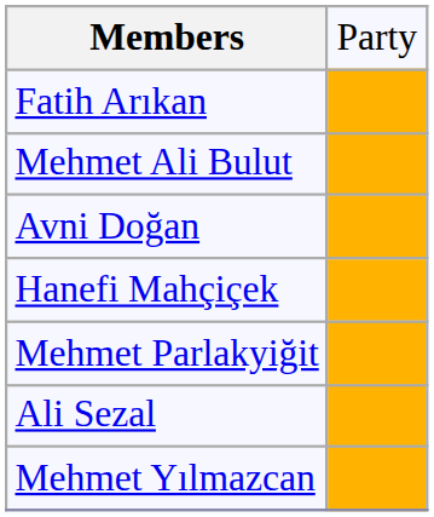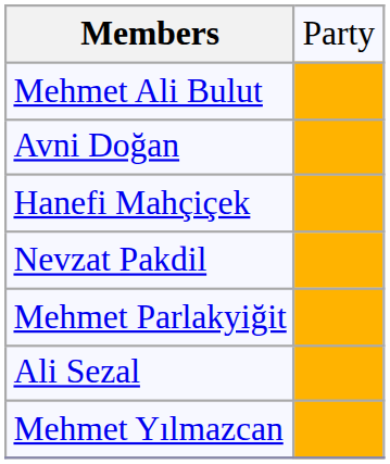- row: Fatih Arıkan
+ row: Nevzat Pakdil
